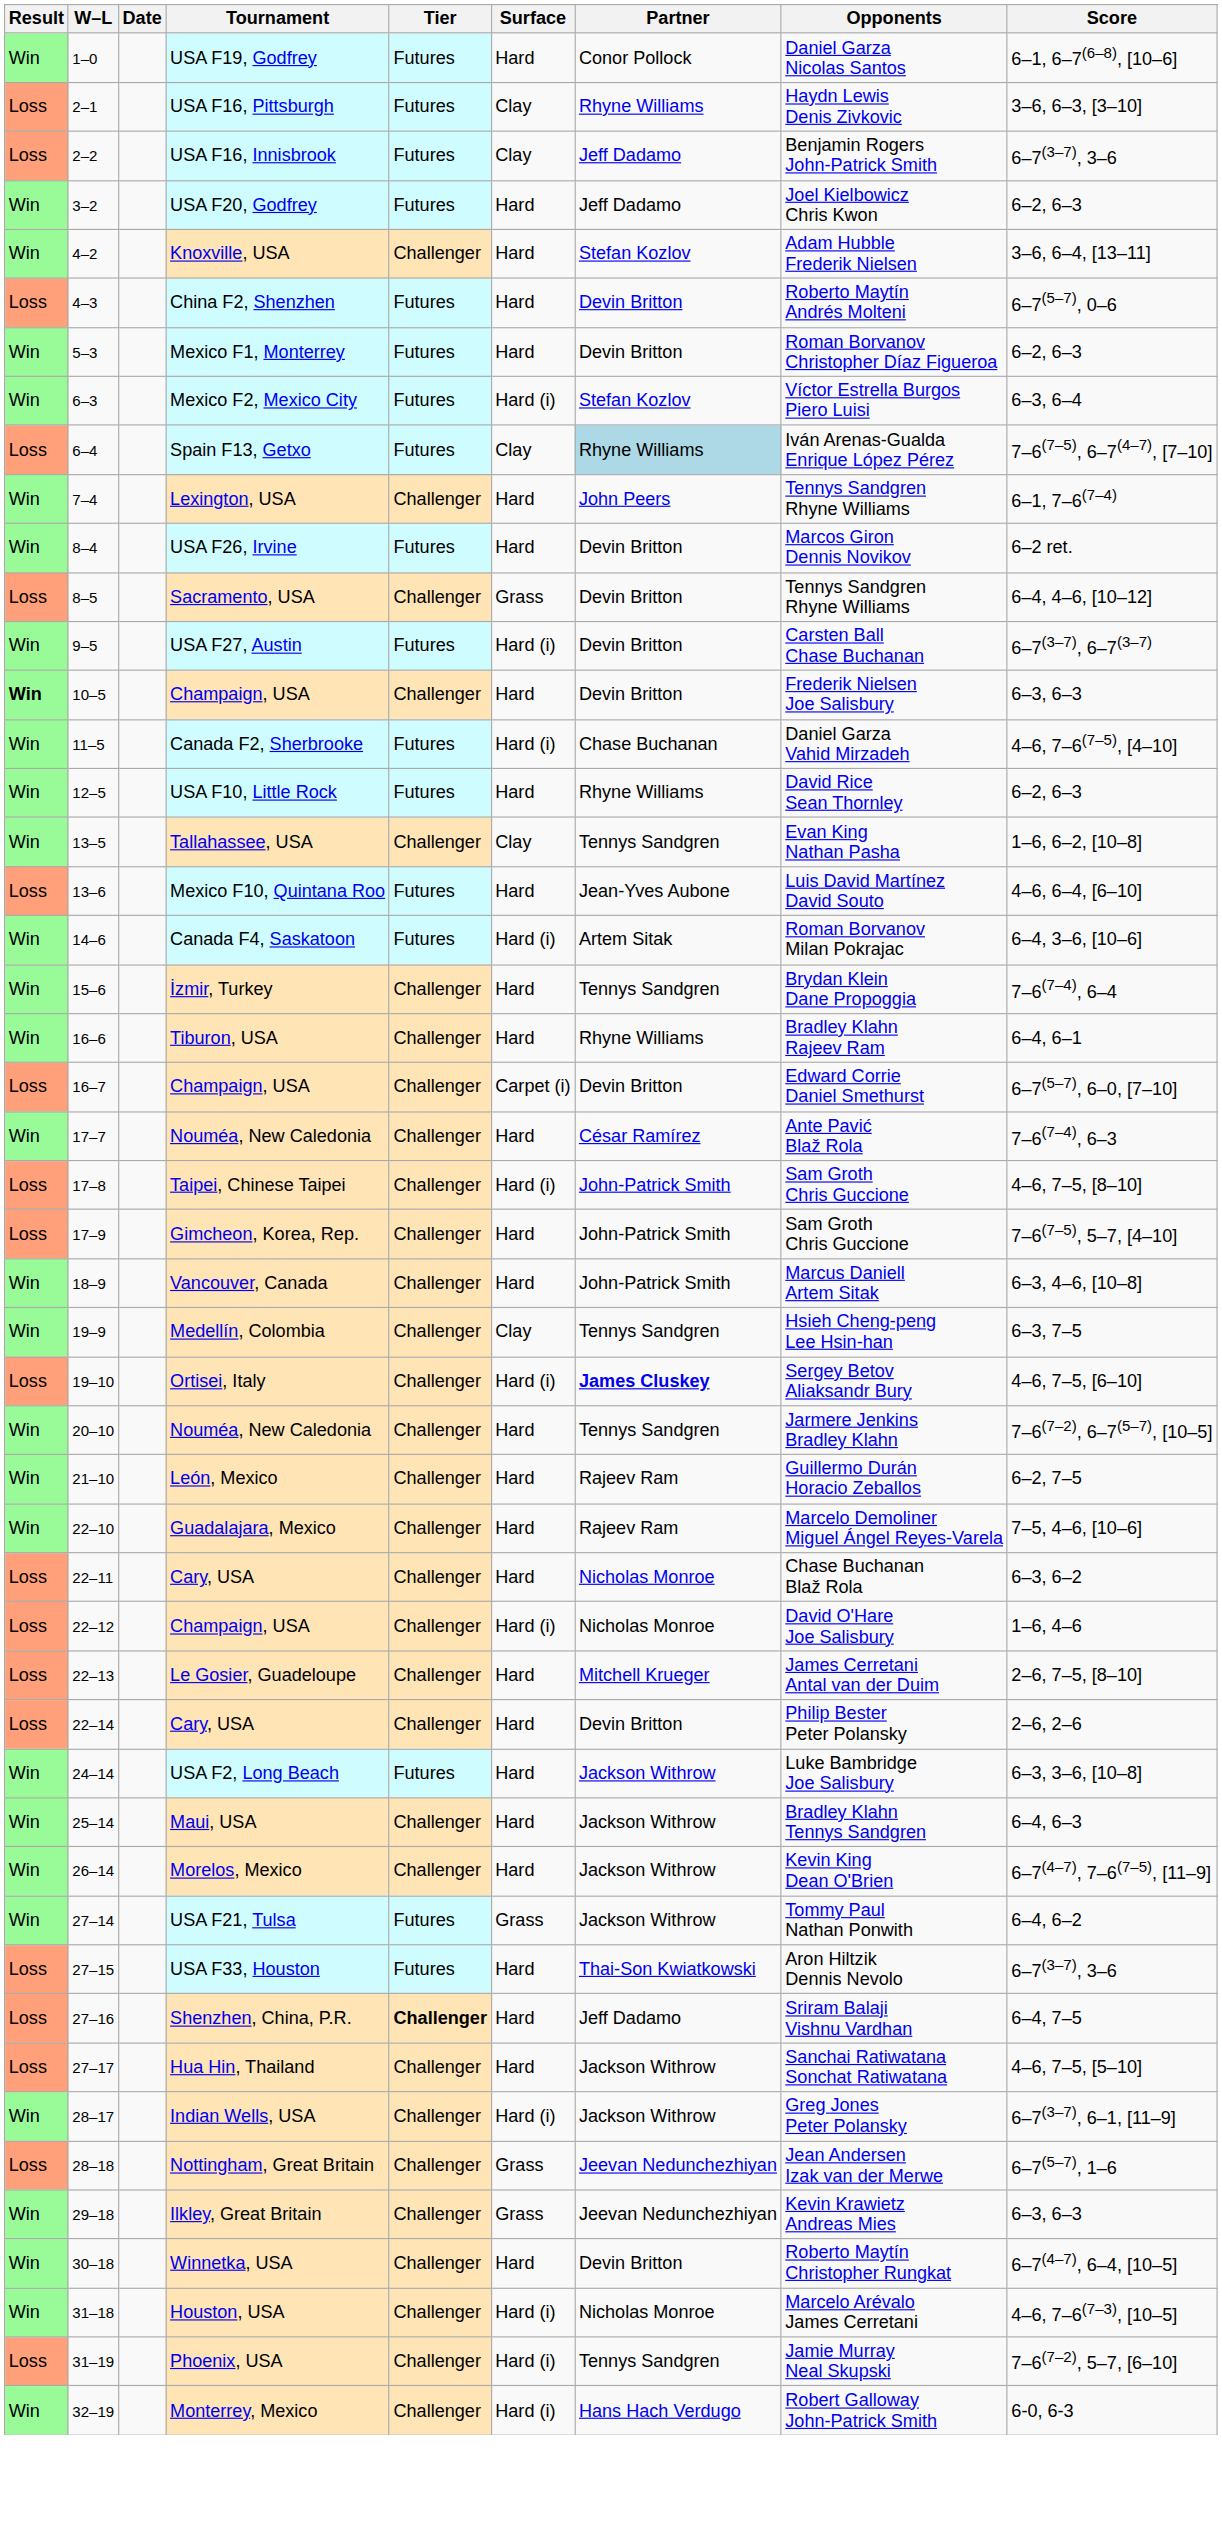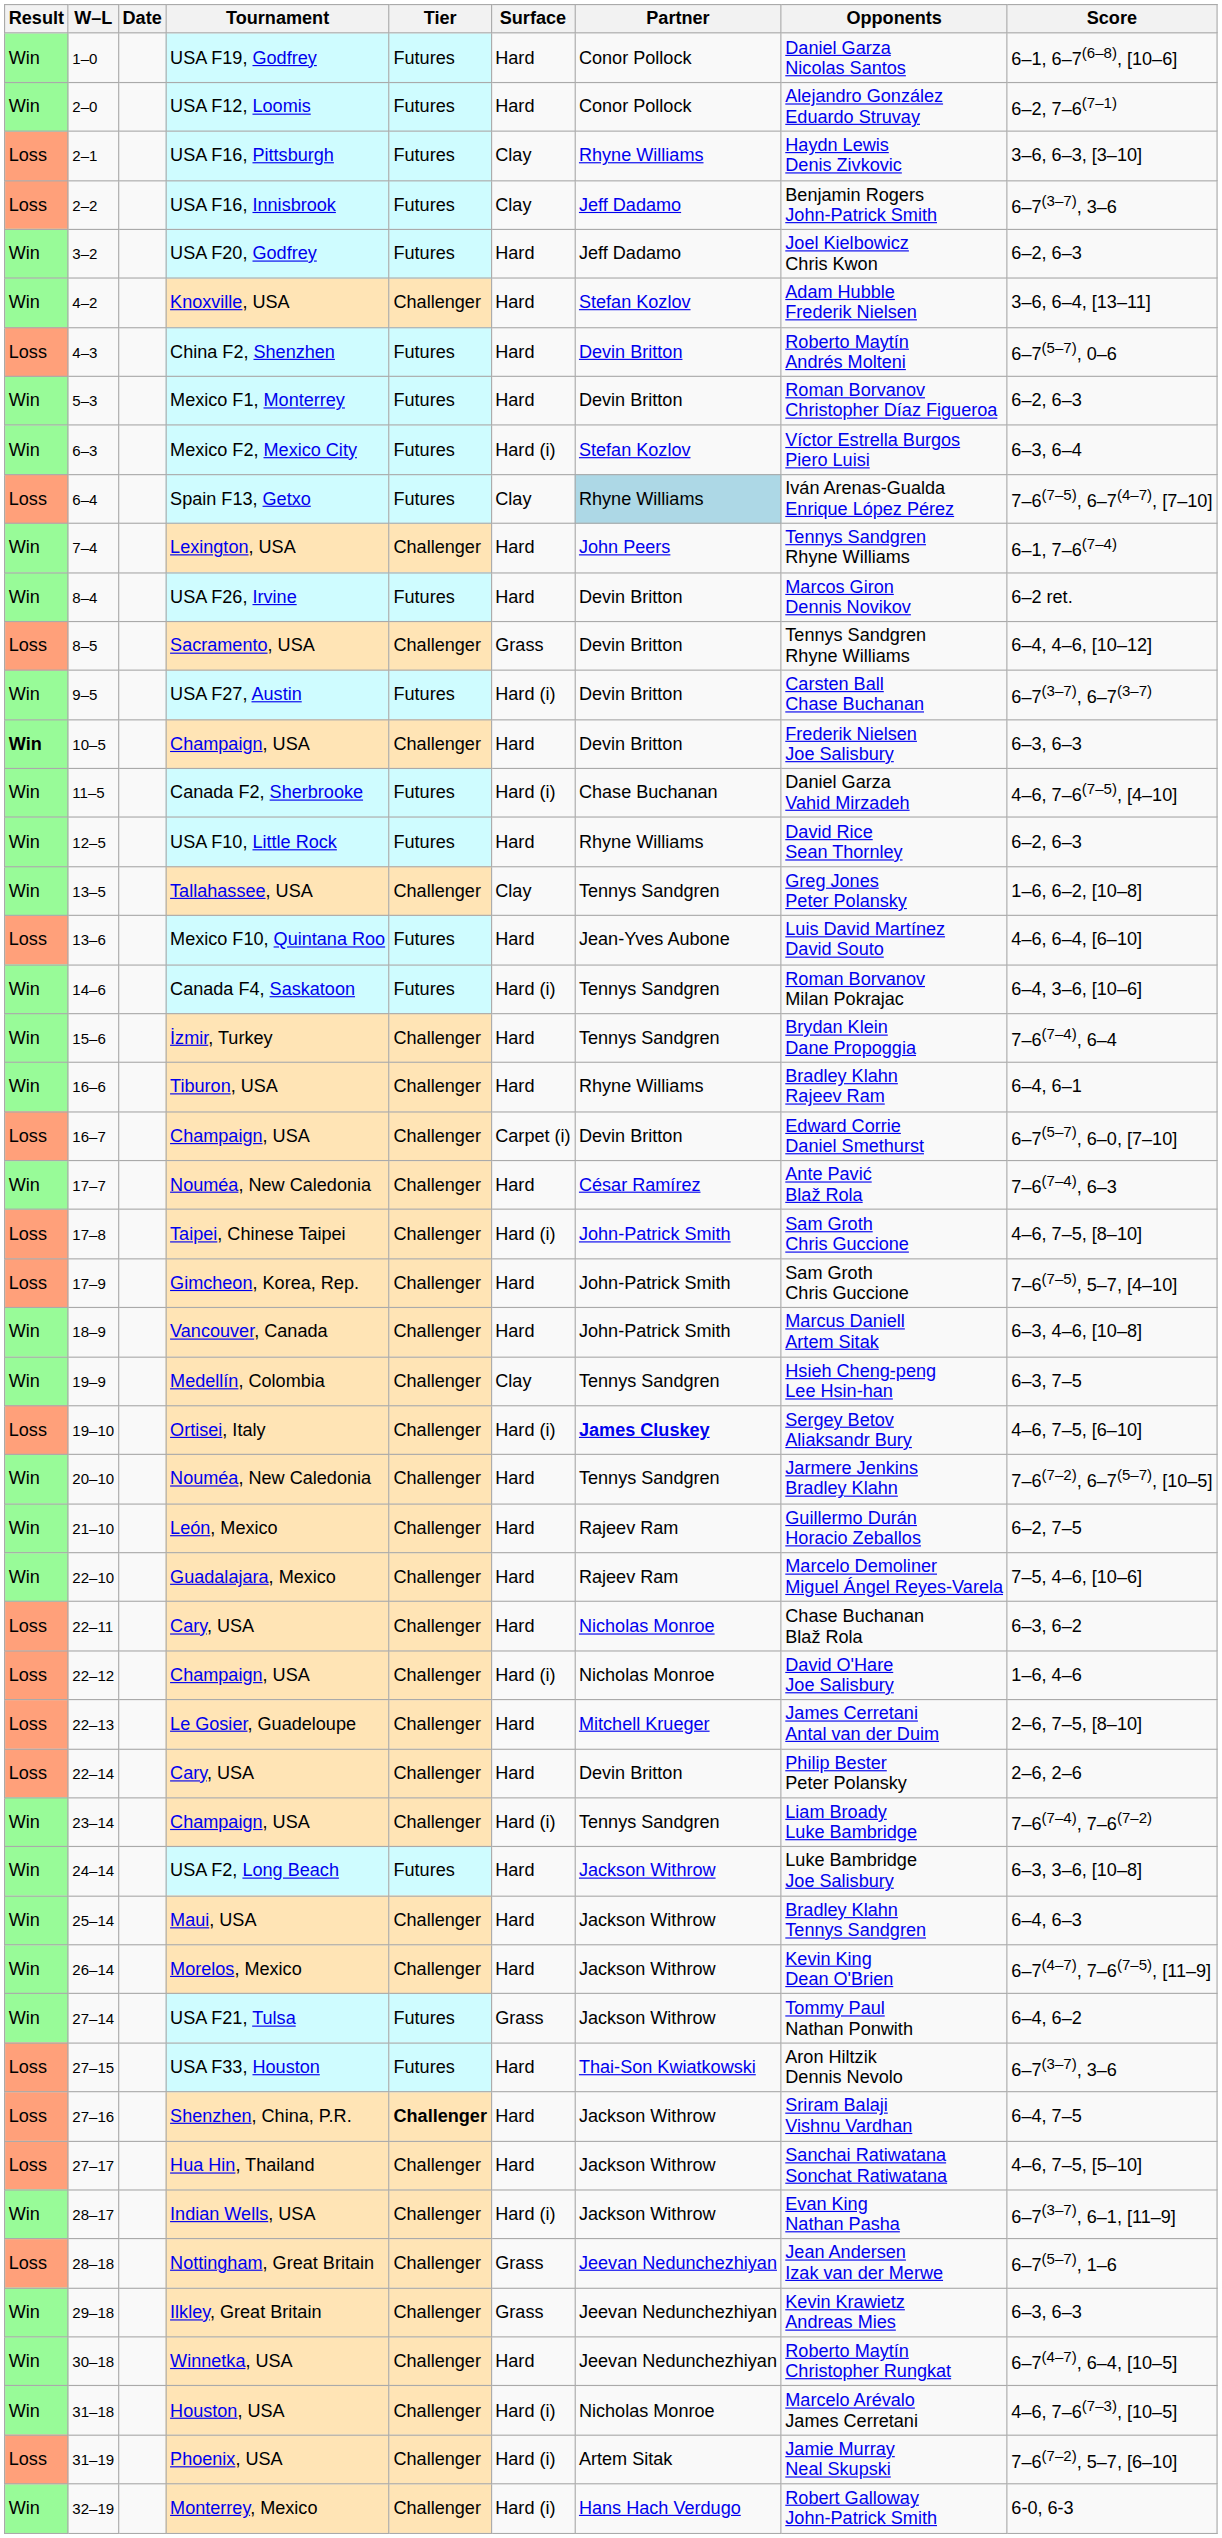+ row: Win | 2–0 | USA F12, Loomis | Futures | Hard | Conor Pollock | Alejandro González Eduardo Struvay | 6–2, 7–6(7–1)
Tallahassee, USA | Opponents: Evan King Nathan Pasha -> Greg Jones Peter Polansky
Canada F4, Saskatoon | Partner: Artem Sitak -> Tennys Sandgren
+ row: Win | 23–14 | Champaign, USA | Challenger | Hard (i) | Tennys Sandgren | Liam Broady Luke Bambridge | 7–6(7–4), 7–6(7–2)
Shenzhen, China, P.R. | Partner: Jeff Dadamo -> Jackson Withrow
Indian Wells, USA | Opponents: Greg Jones Peter Polansky -> Evan King Nathan Pasha
Winnetka, USA | Partner: Devin Britton -> Jeevan Nedunchezhiyan
Phoenix, USA | Partner: Tennys Sandgren -> Artem Sitak
